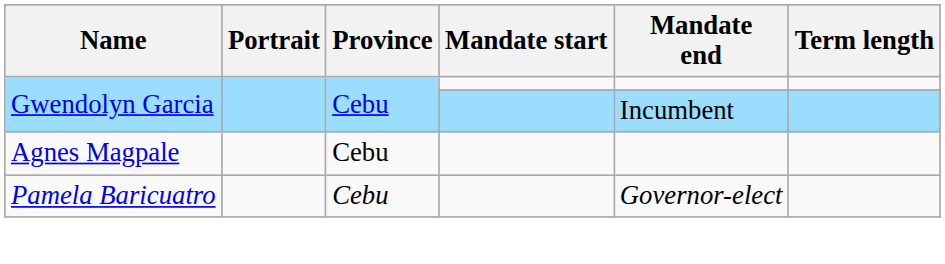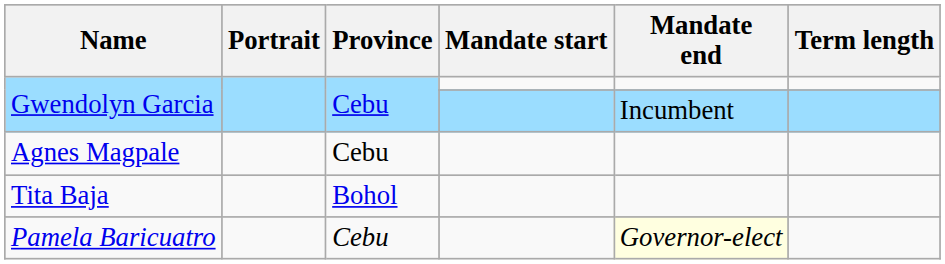+ row: Tita Baja | Bohol
Pamela Baricuatro | Mandate end: no background -> lightyellow background
